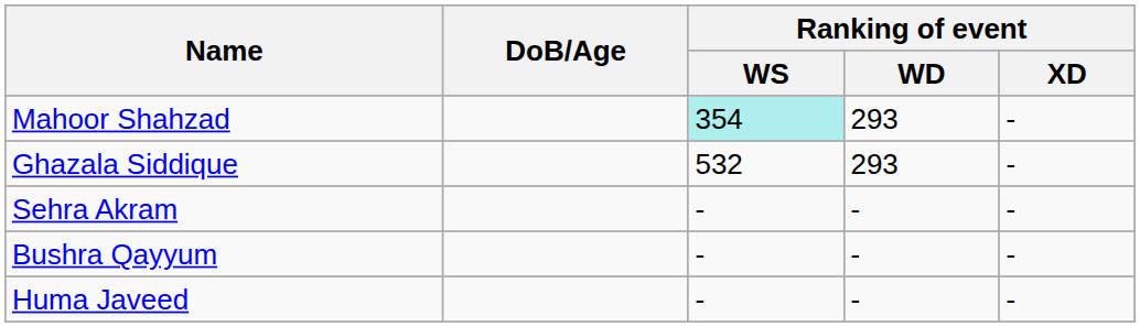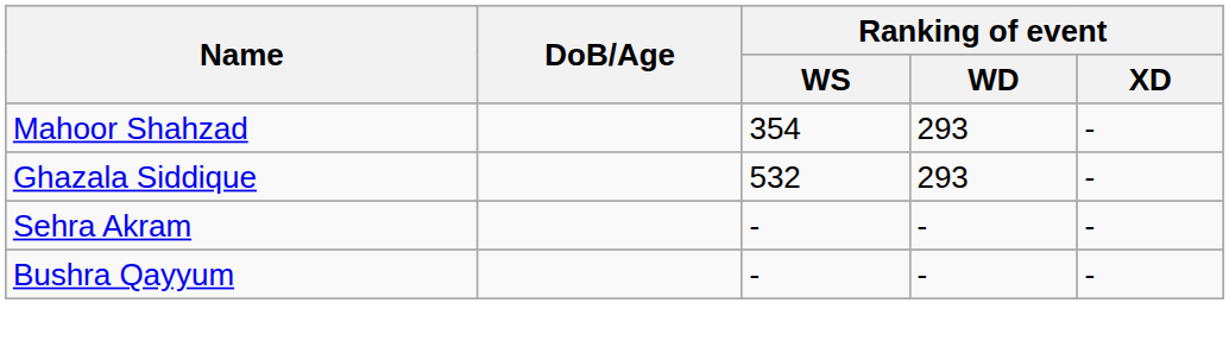Mahoor Shahzad | Ranking of event / WS: paleturquoise background -> no background
- row: Huma Javeed | - | - | -
